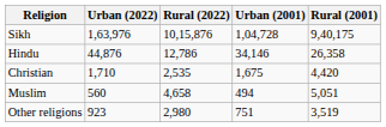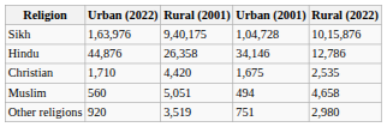columns swapped: Rural (2022) <-> Rural (2001)
Other religions | Urban (2022): 923 -> 920
